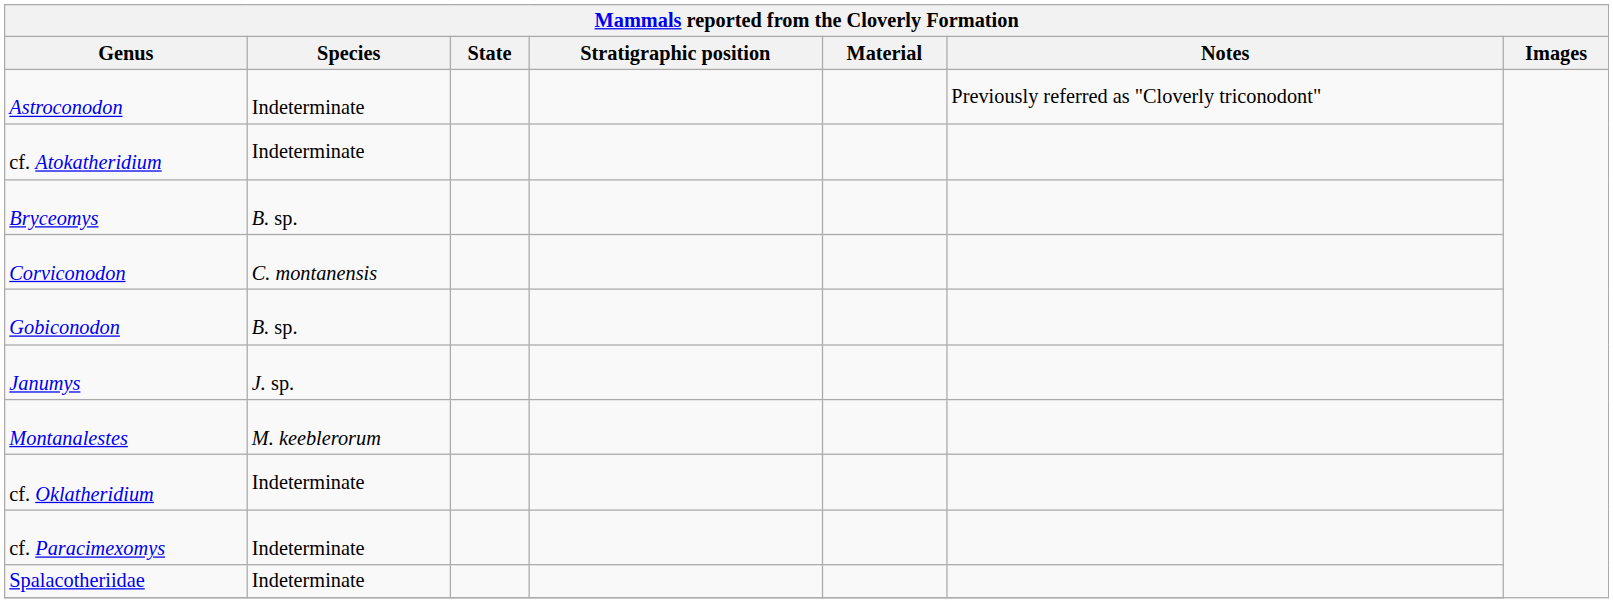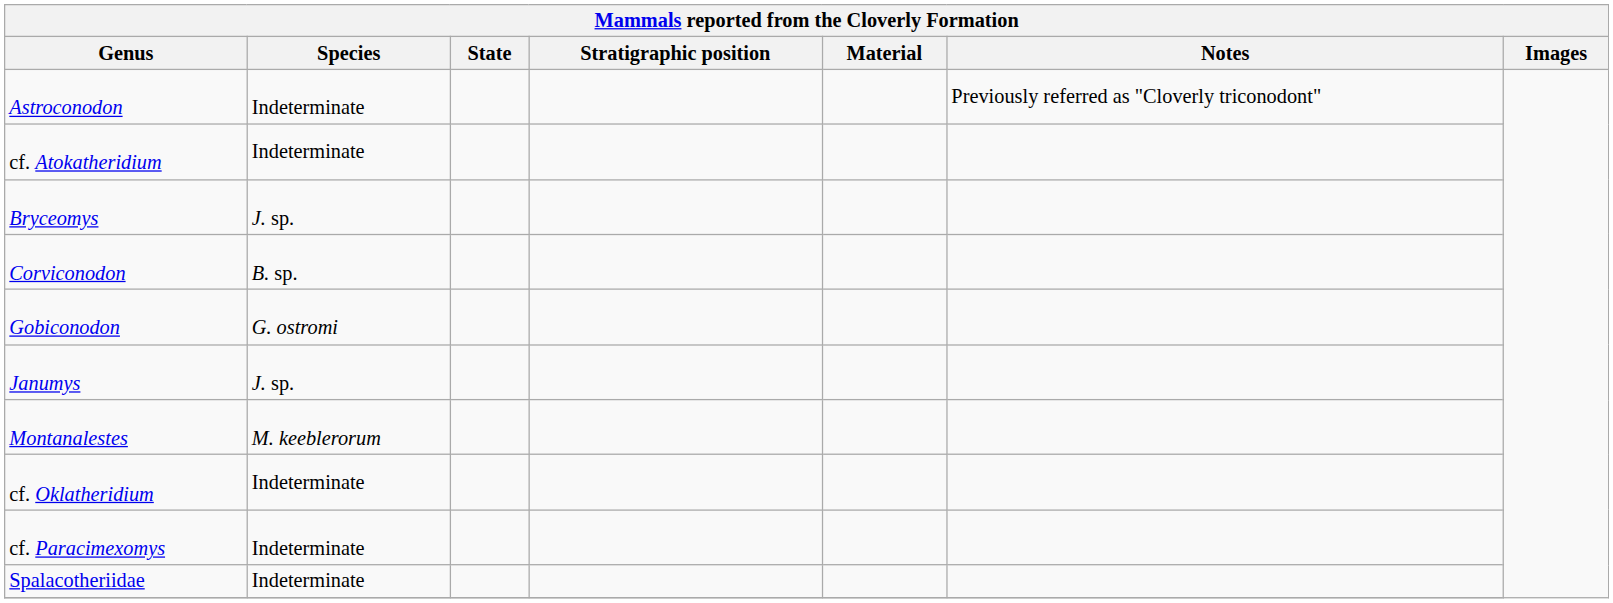Bryceomys | Species: B. sp. -> J. sp.
Corviconodon | Species: C. montanensis -> B. sp.
Gobiconodon | Species: B. sp. -> G. ostromi
